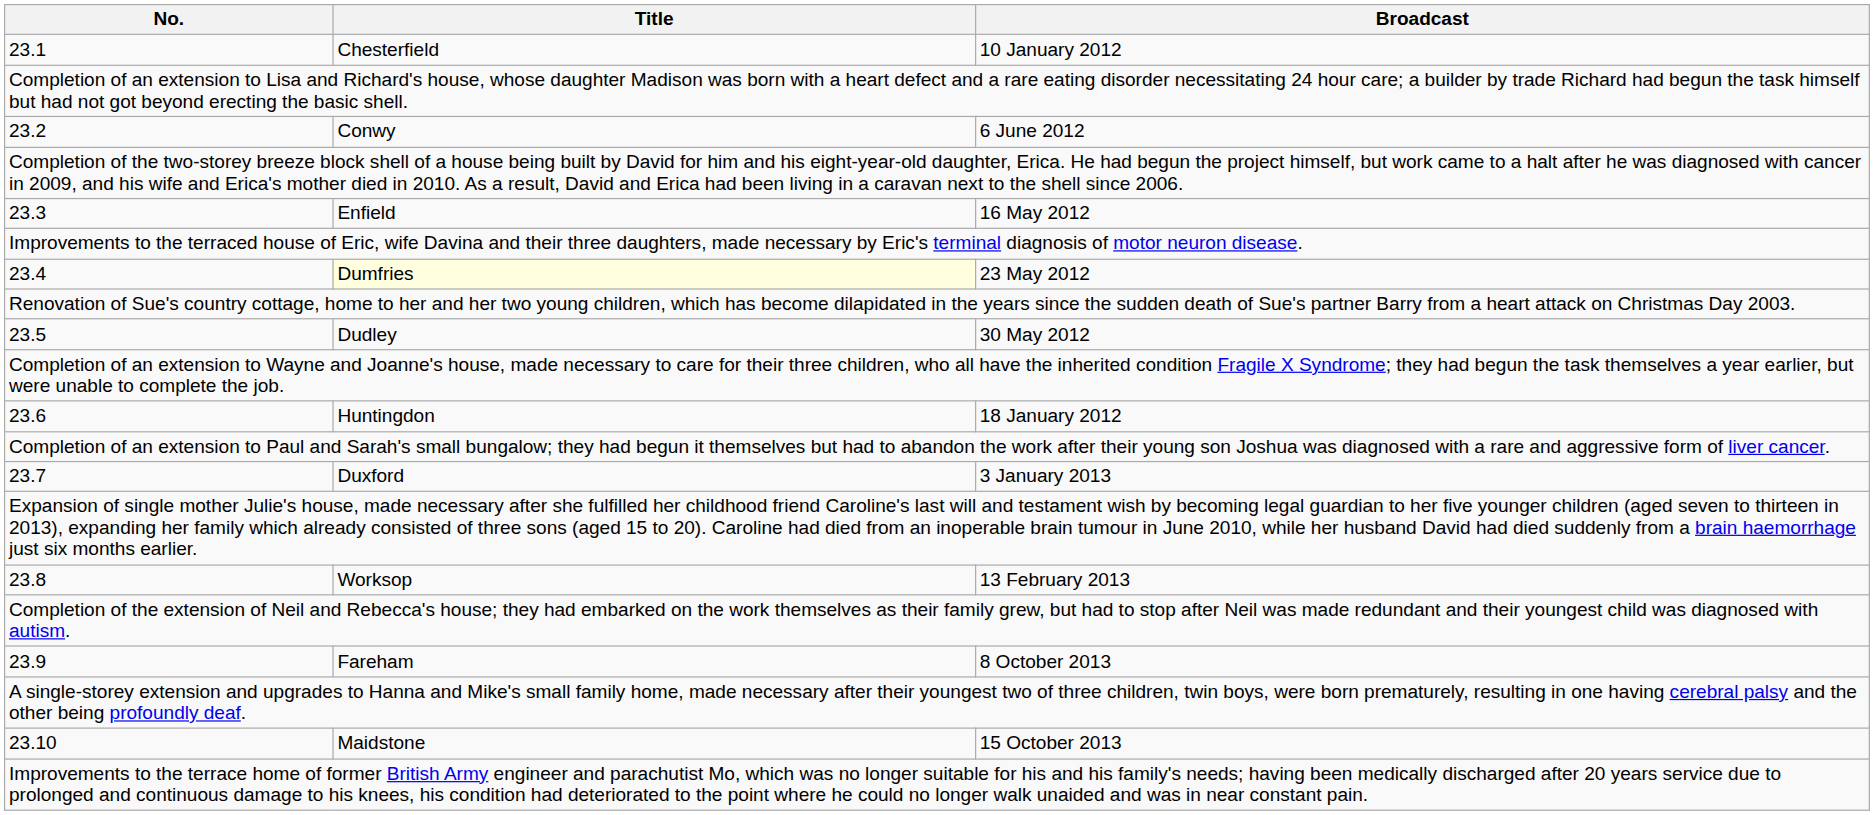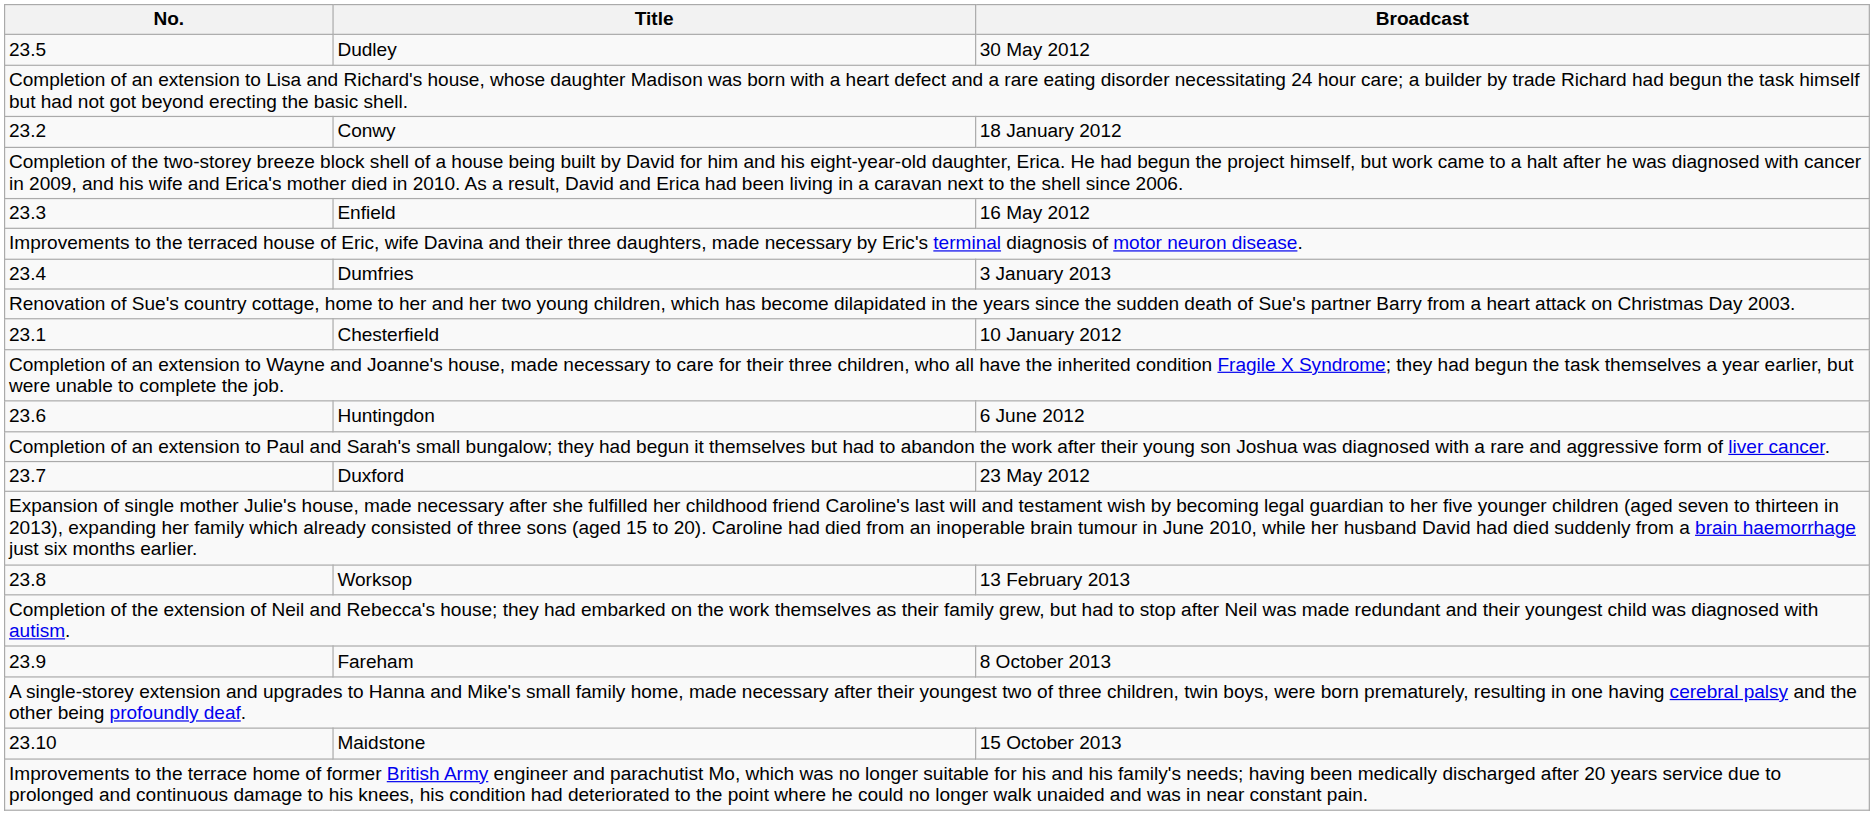rows swapped: 23.1 <-> 23.5
23.2 | Broadcast: 6 June 2012 -> 18 January 2012
23.4 | Title: lightyellow background -> no background
23.4 | Broadcast: 23 May 2012 -> 3 January 2013
23.6 | Broadcast: 18 January 2012 -> 6 June 2012
23.7 | Broadcast: 3 January 2013 -> 23 May 2012
